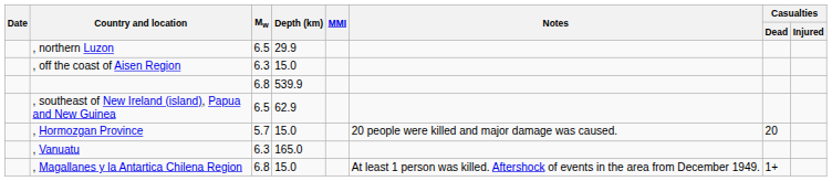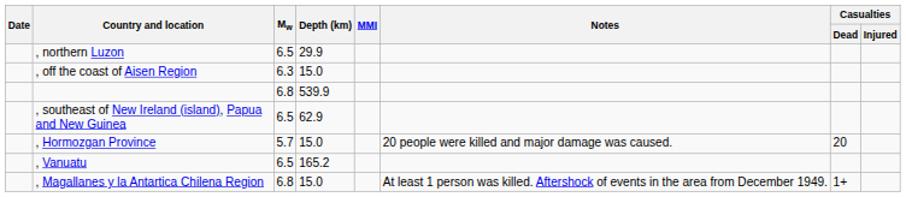, Vanuatu | Mw: 6.3 -> 6.5
, Vanuatu | Depth (km): 165.0 -> 165.2
